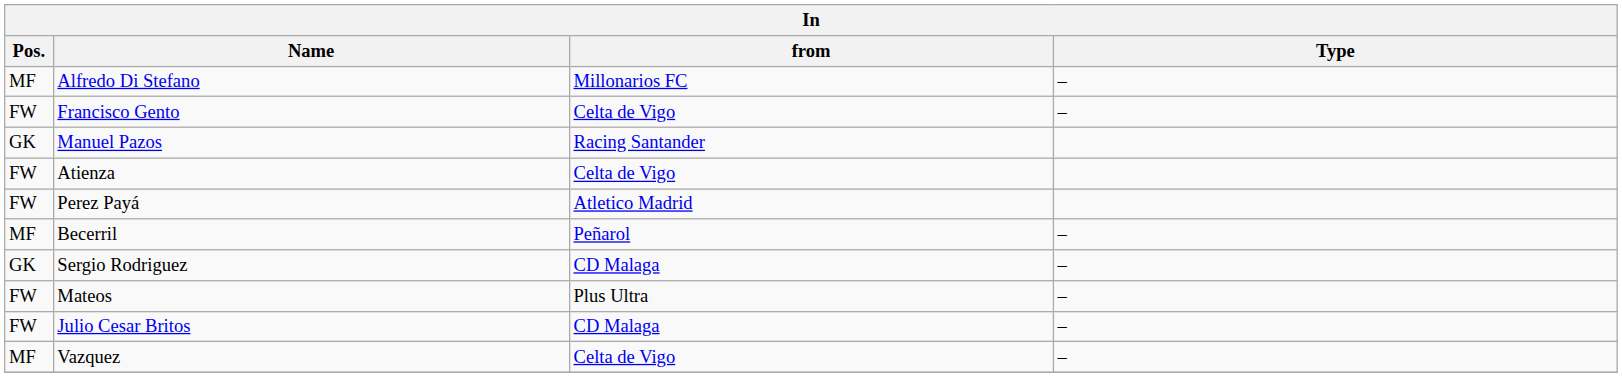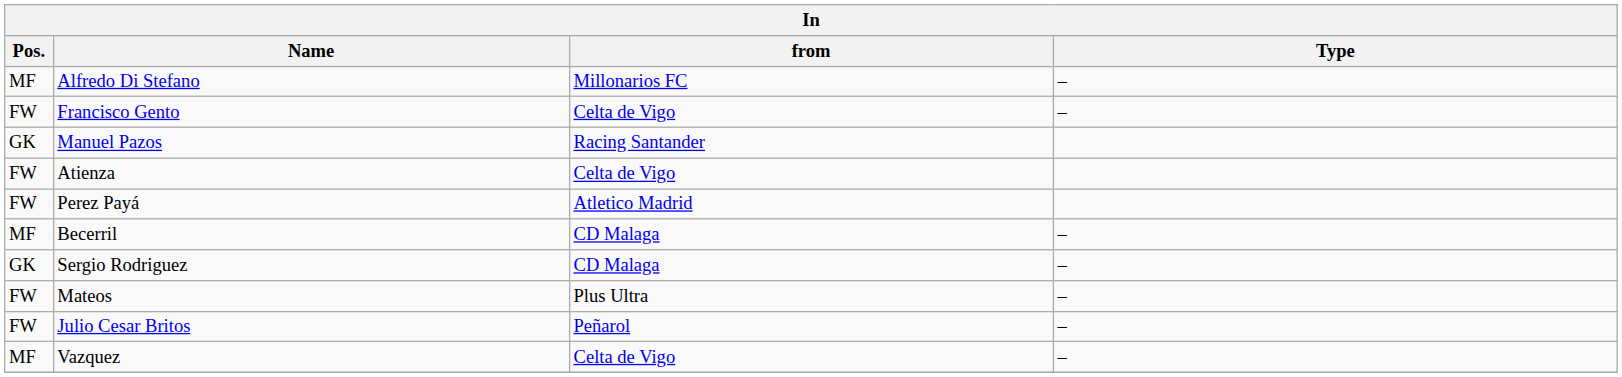Becerril | from: Peñarol -> CD Malaga
Julio Cesar Britos | from: CD Malaga -> Peñarol
